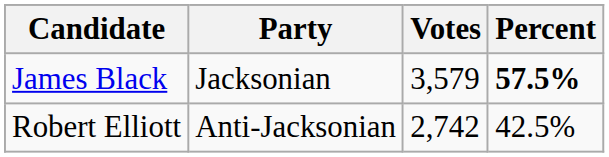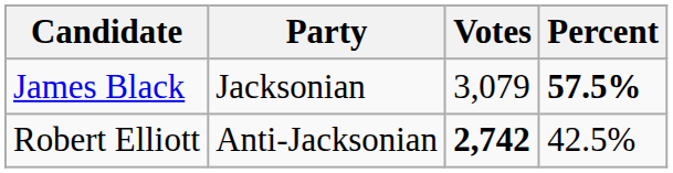James Black | Votes: 3,579 -> 3,079
Robert Elliott | Votes: normal -> bold
